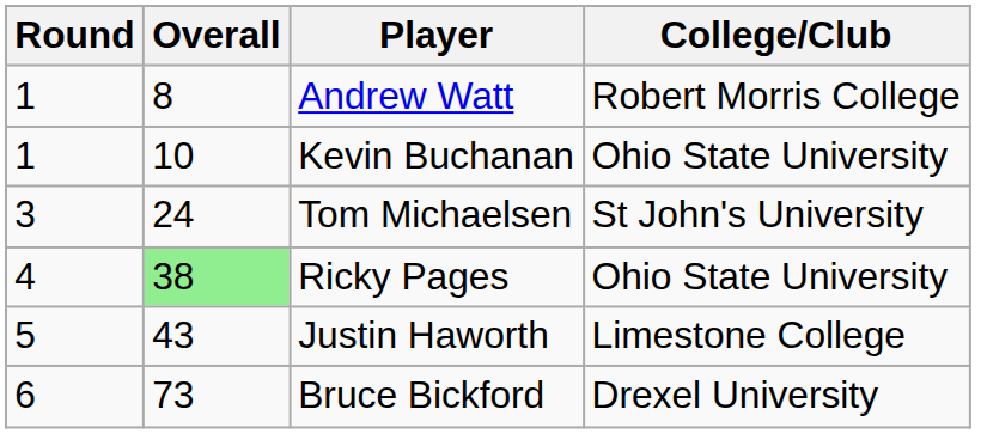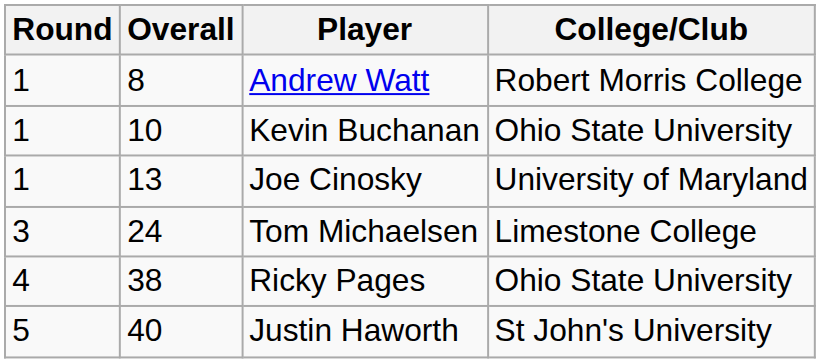+ row: 1 | 13 | Joe Cinosky | University of Maryland
Tom Michaelsen | College/Club: St John's University -> Limestone College
Ricky Pages | Overall: lightgreen background -> no background
Justin Haworth | Overall: 43 -> 40
Justin Haworth | College/Club: Limestone College -> St John's University
- row: 6 | 73 | Bruce Bickford | Drexel University
